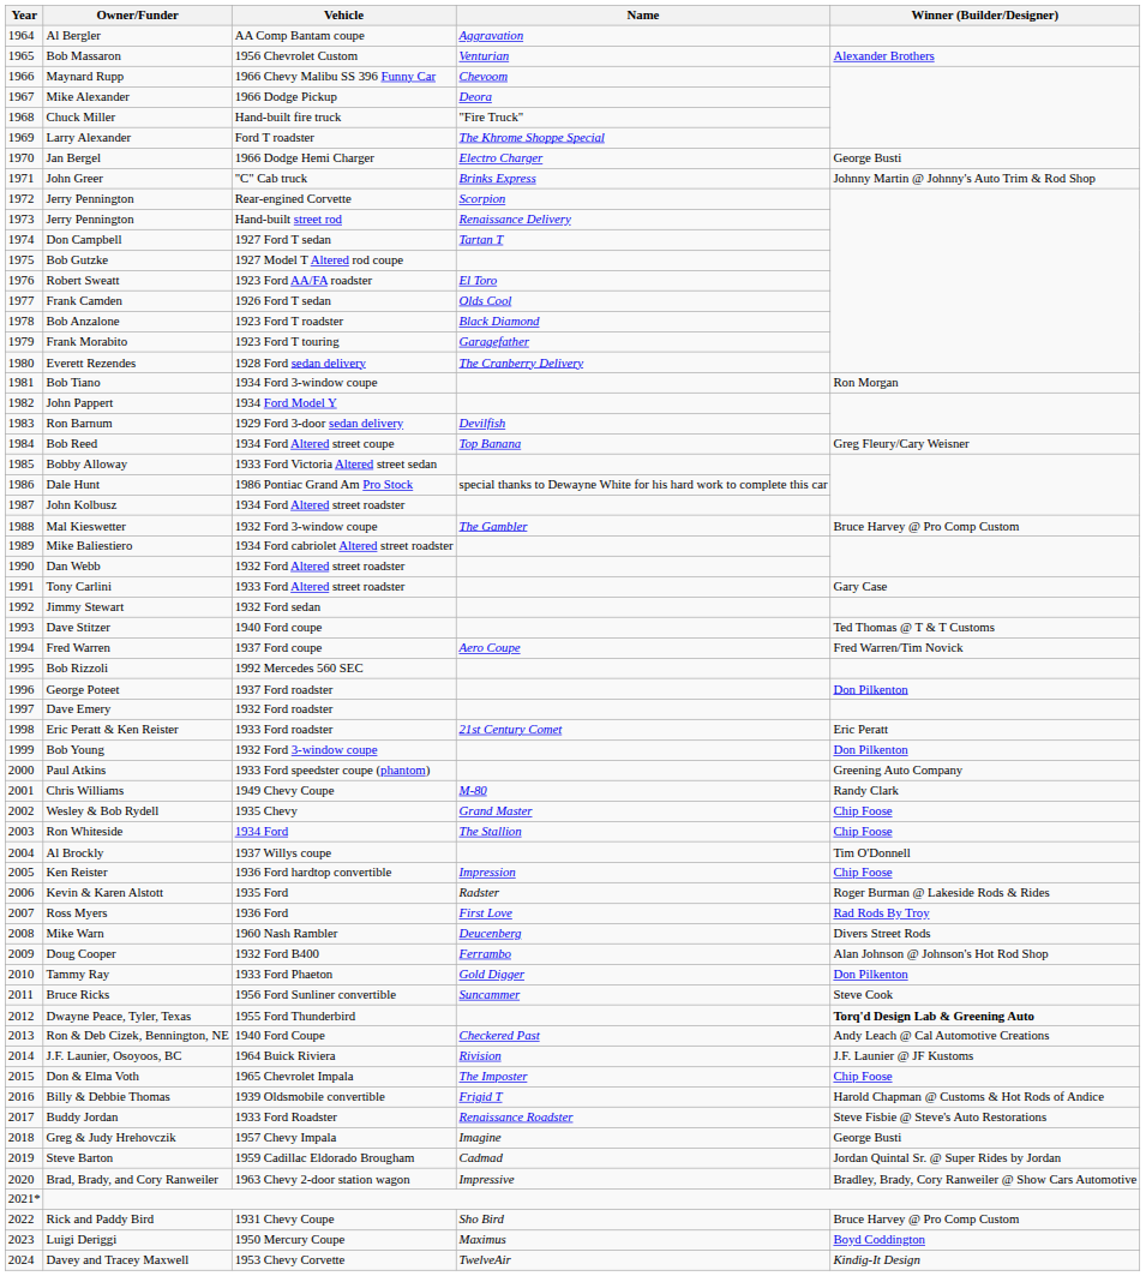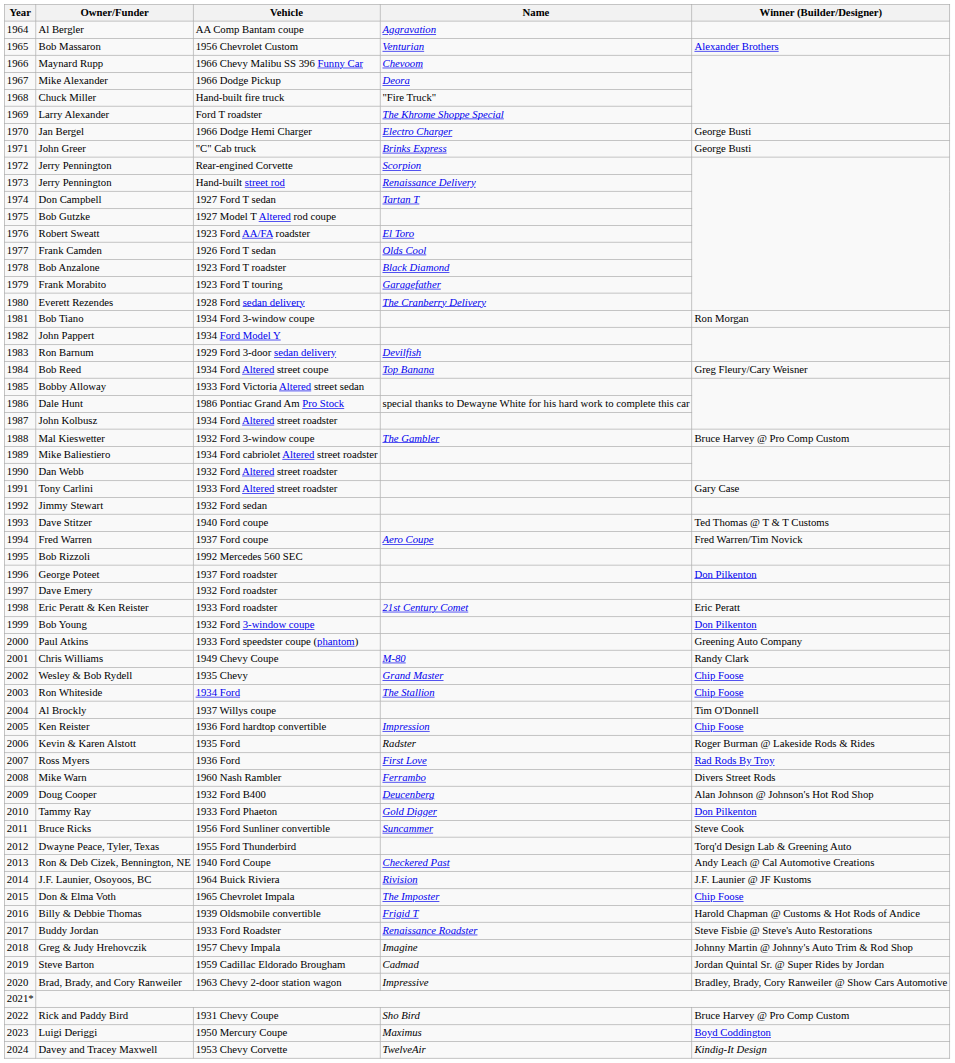John Greer | Winner (Builder/Designer): Johnny Martin @ Johnny's Auto Trim & Rod Shop -> George Busti
Mike Warn | Name: Deucenberg -> Ferrambo
Doug Cooper | Name: Ferrambo -> Deucenberg
Dwayne Peace, Tyler, Texas | Winner (Builder/Designer): bold -> normal
Greg & Judy Hrehovczik | Winner (Builder/Designer): George Busti -> Johnny Martin @ Johnny's Auto Trim & Rod Shop
